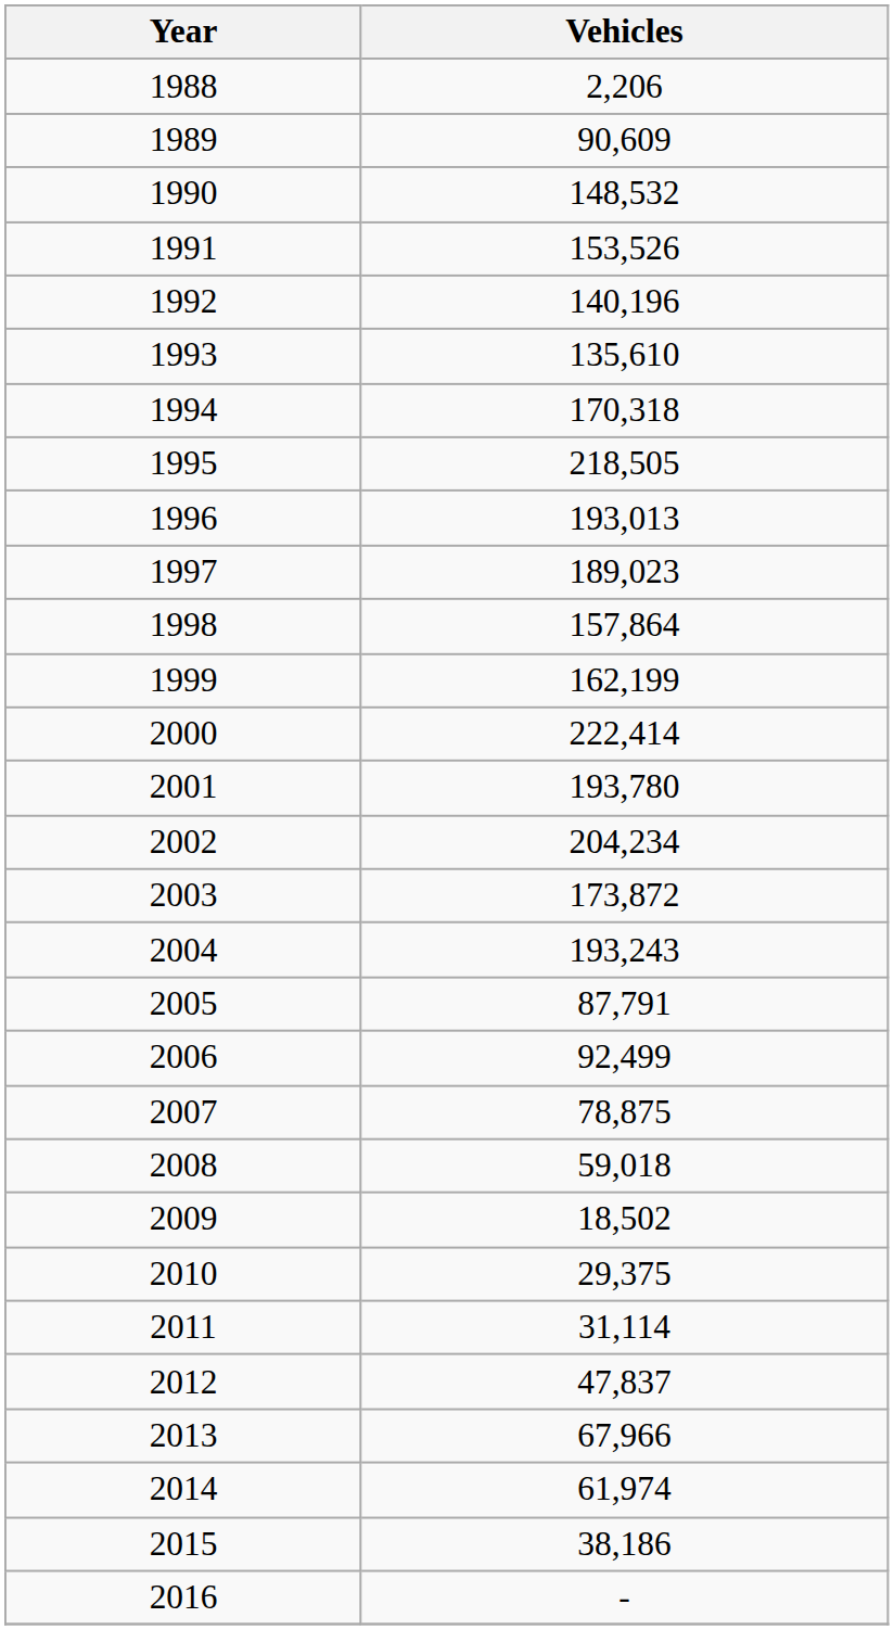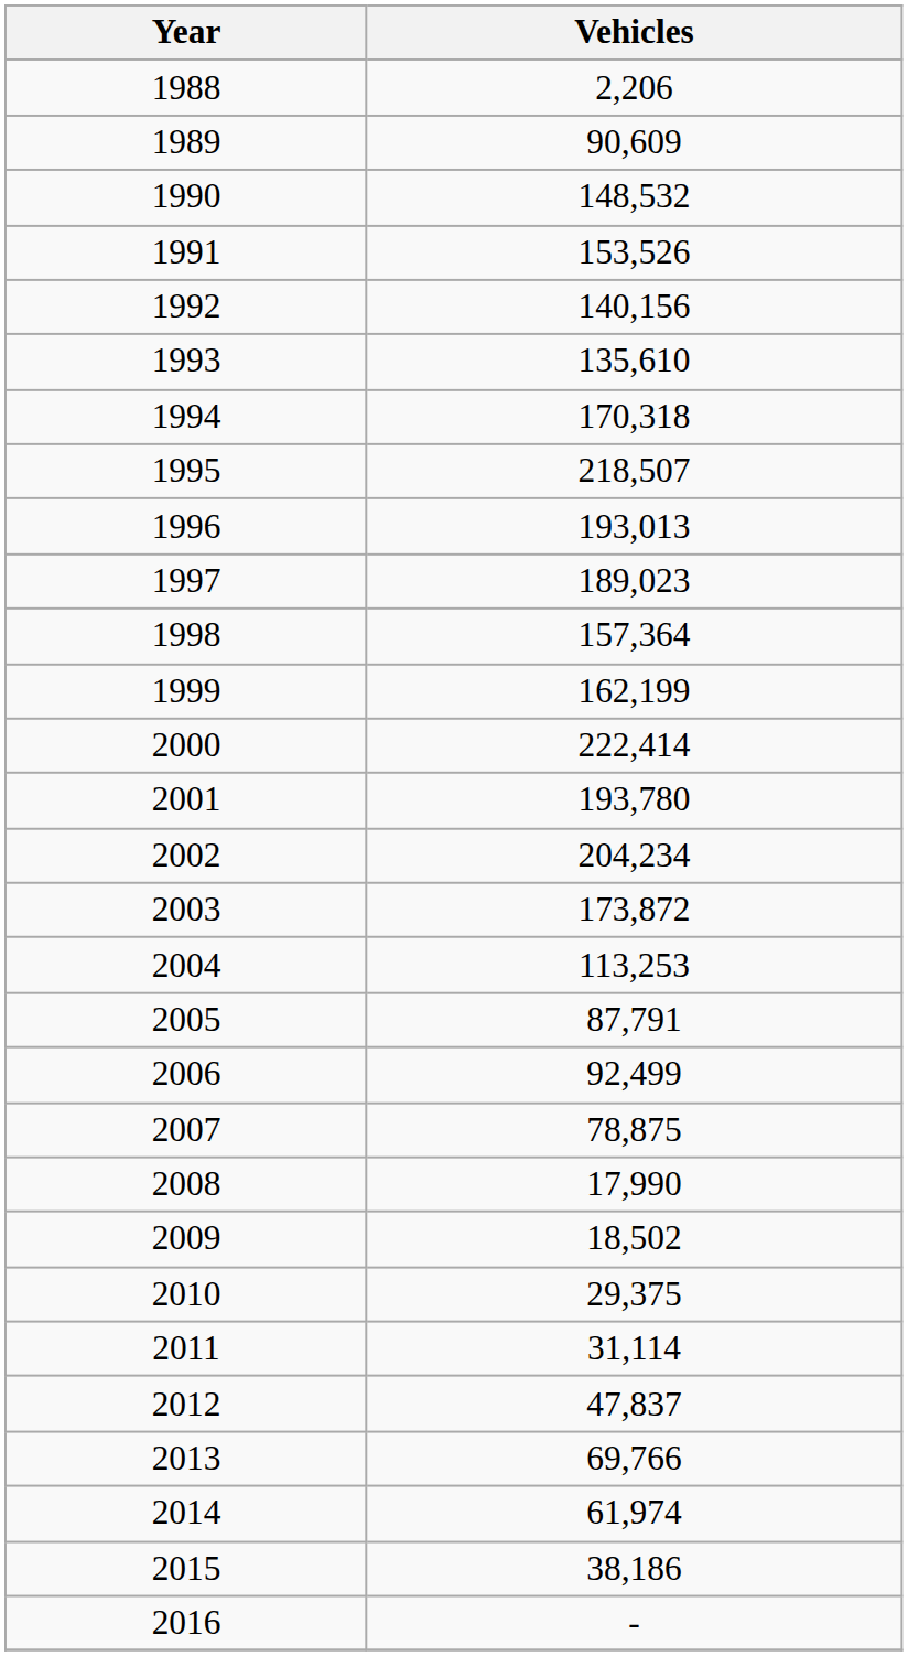1992 | Vehicles: 140,196 -> 140,156
1995 | Vehicles: 218,505 -> 218,507
1998 | Vehicles: 157,864 -> 157,364
2004 | Vehicles: 193,243 -> 113,253
2008 | Vehicles: 59,018 -> 17,990
2013 | Vehicles: 67,966 -> 69,766
